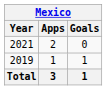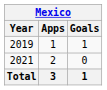rows swapped: 2019 <-> 2021
